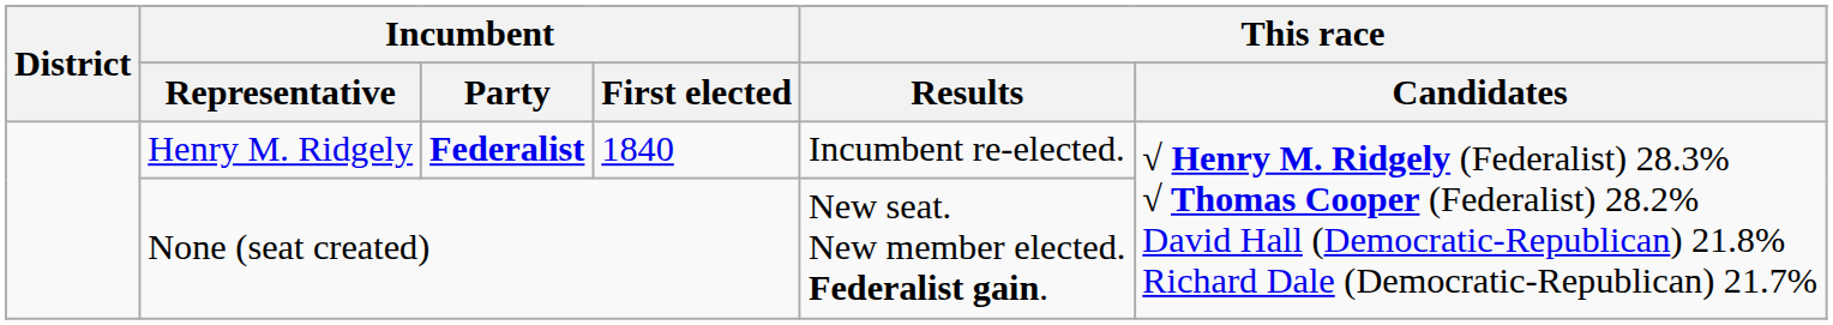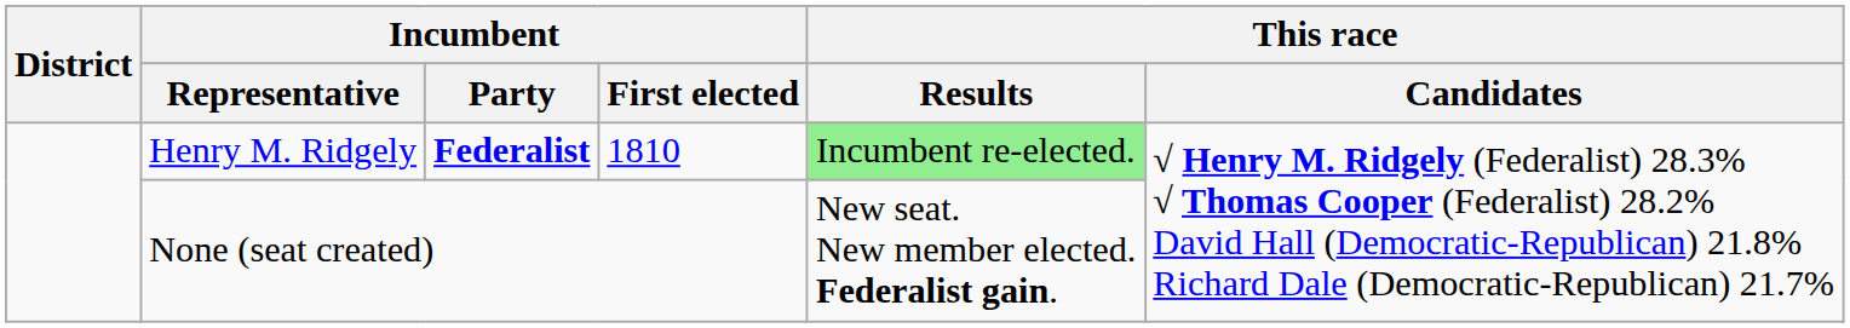Henry M. Ridgely | Incumbent / First elected: 1840 -> 1810
Henry M. Ridgely | This race / Results: no background -> lightgreen background
